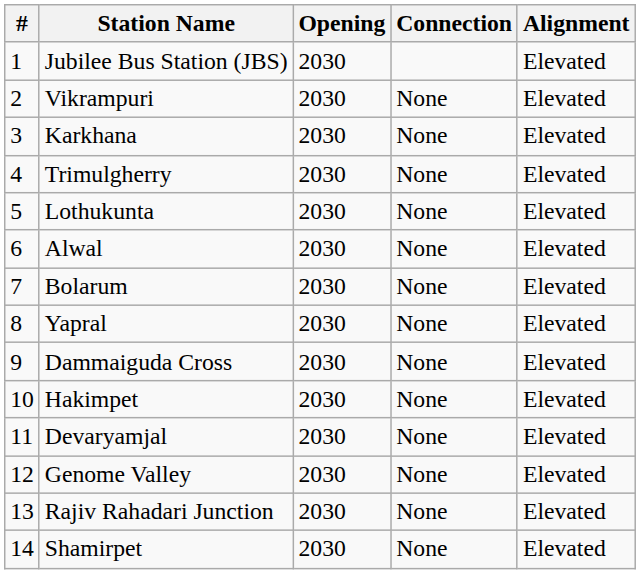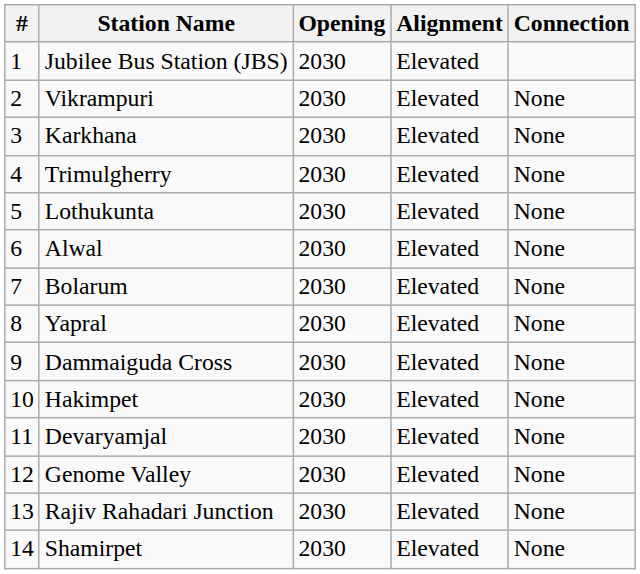columns swapped: Connection <-> Alignment
